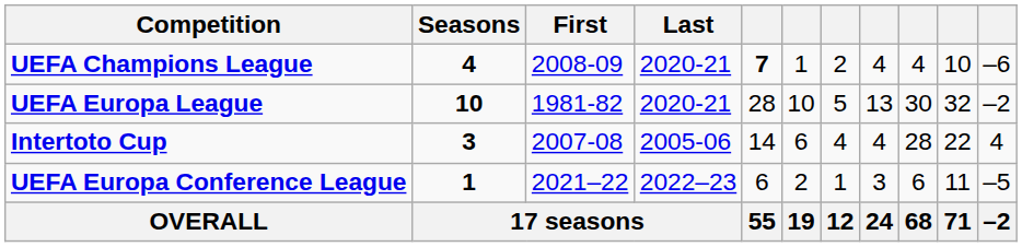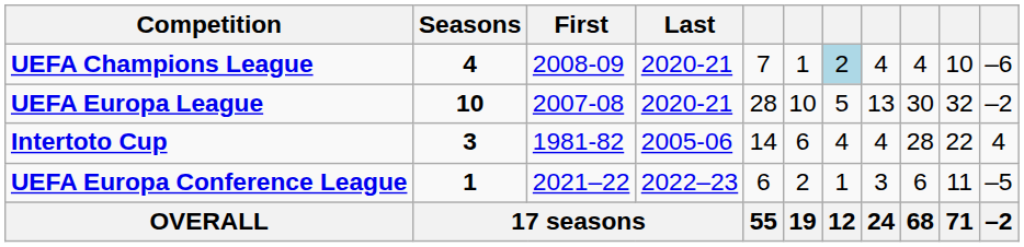UEFA Champions League | column 5: bold -> normal
UEFA Champions League | column 7: no background -> lightblue background
UEFA Europa League | First: 1981-82 -> 2007-08
Intertoto Cup | First: 2007-08 -> 1981-82
